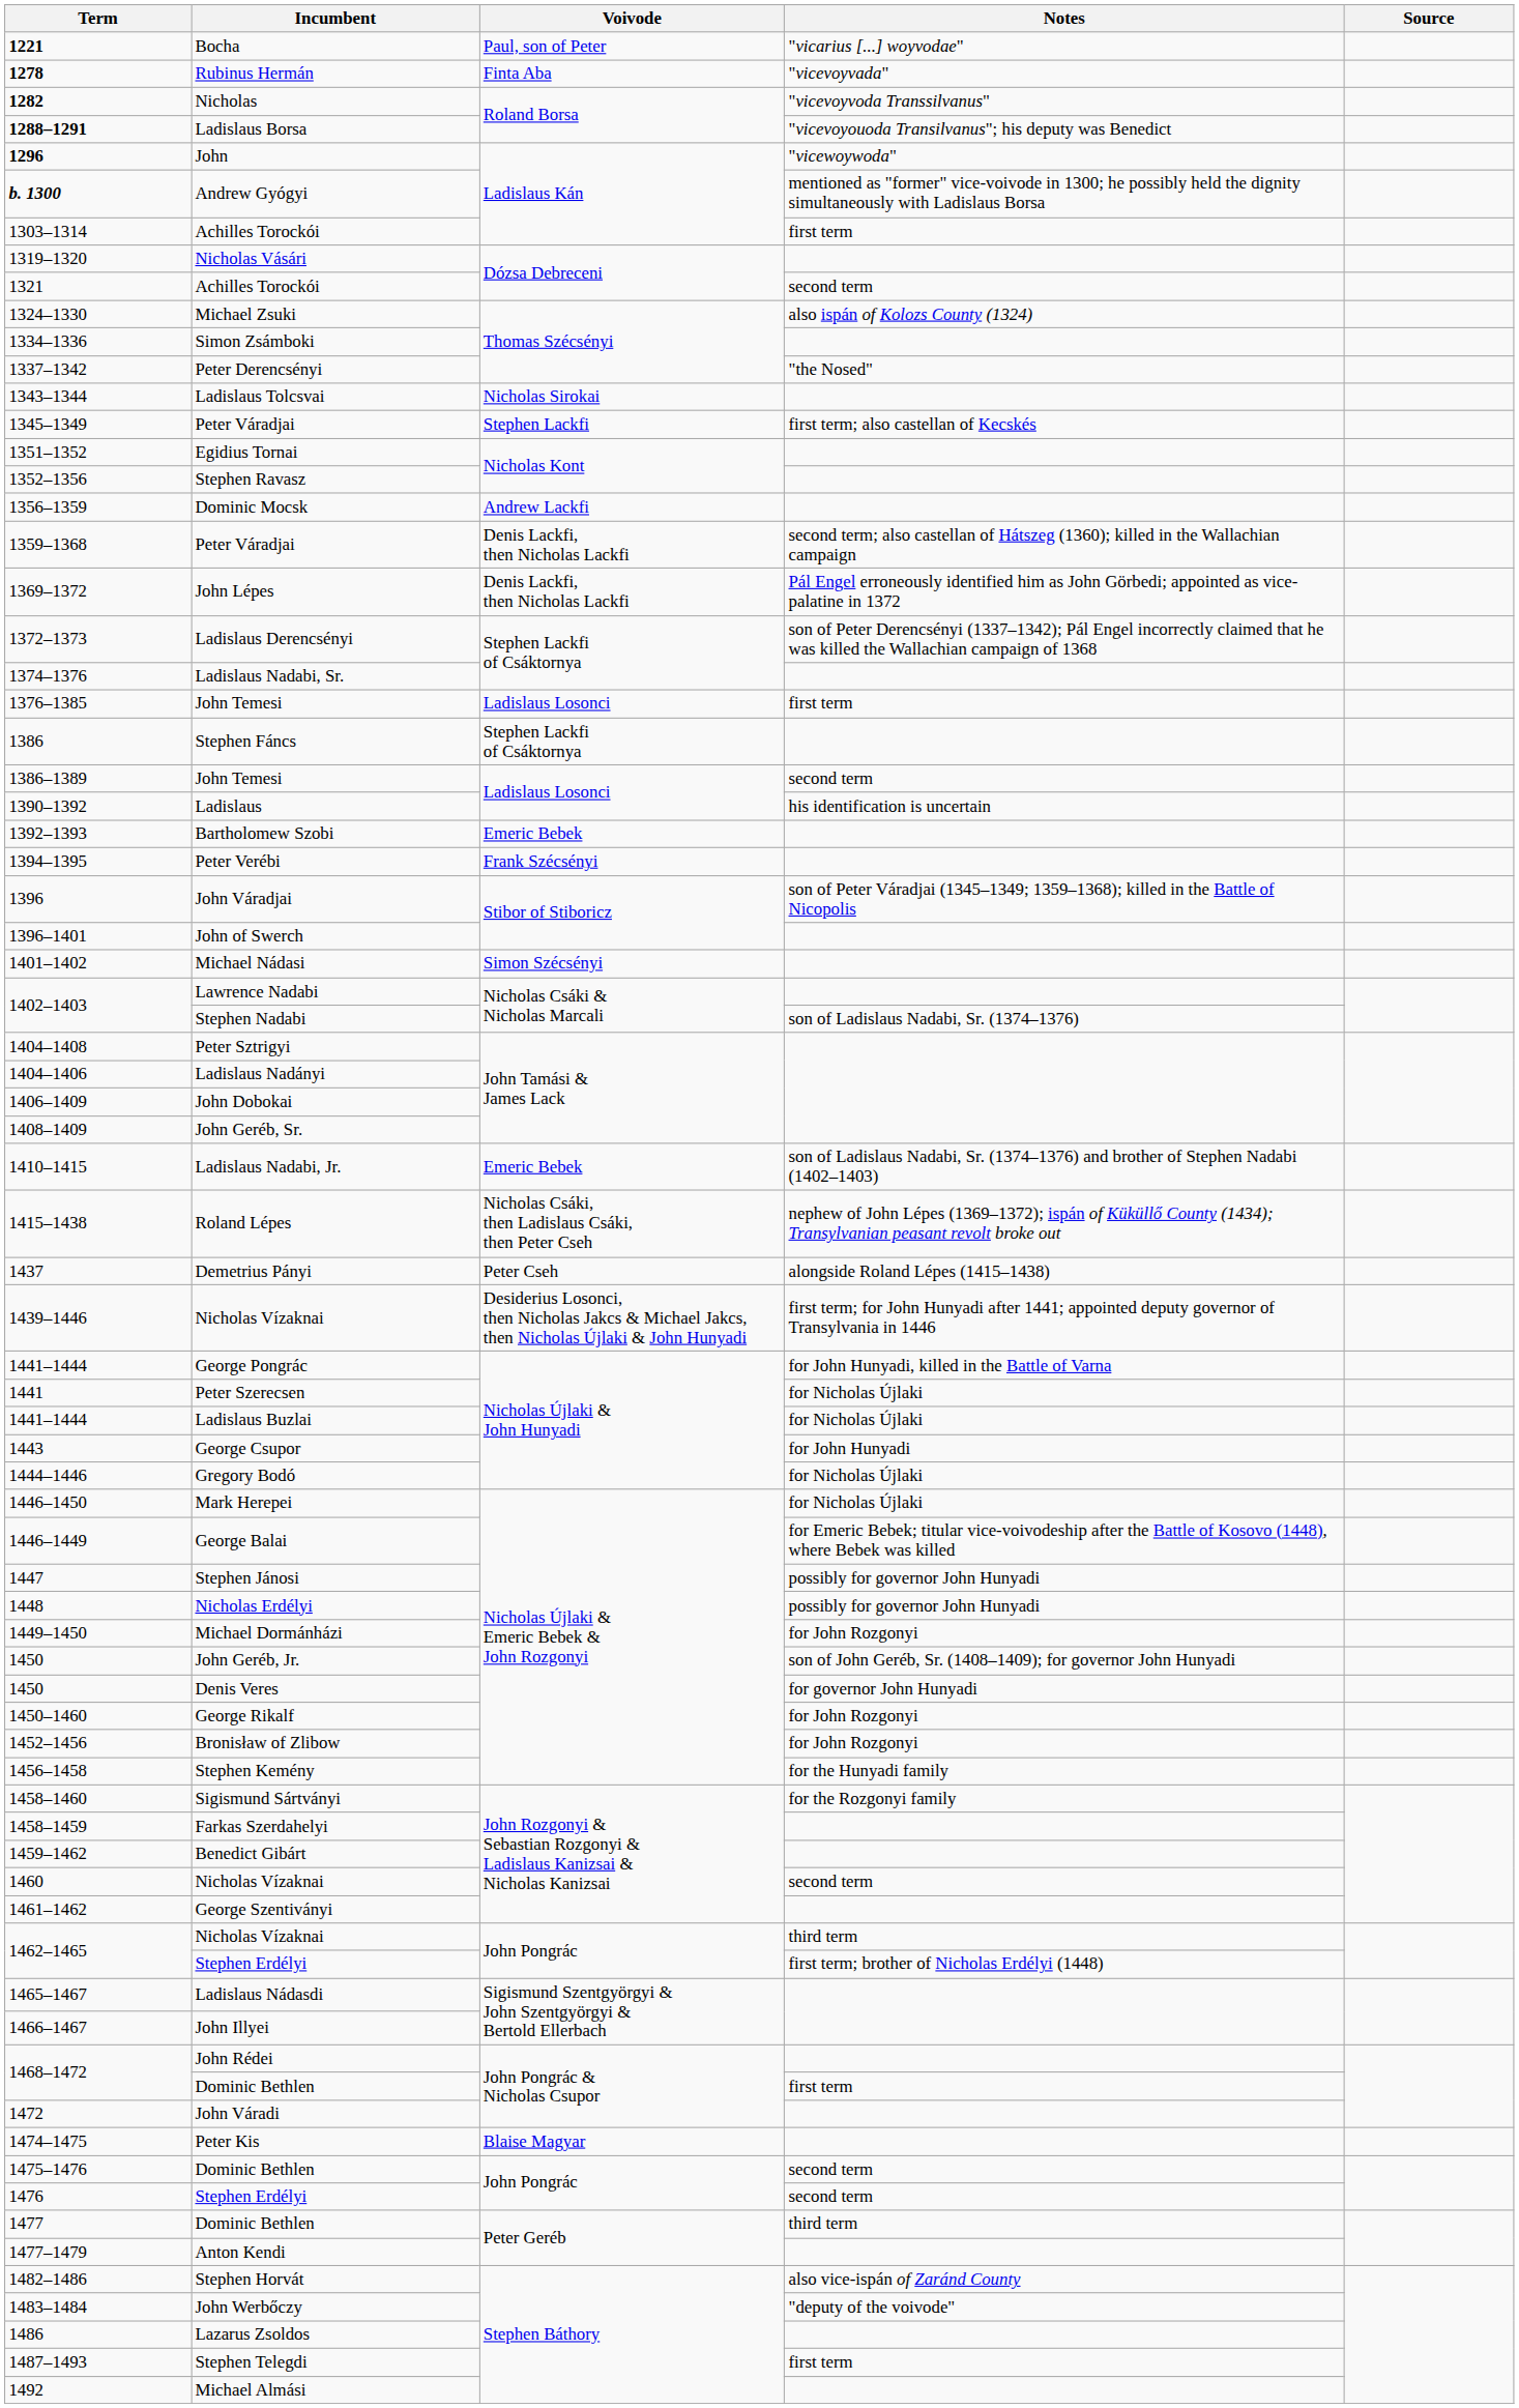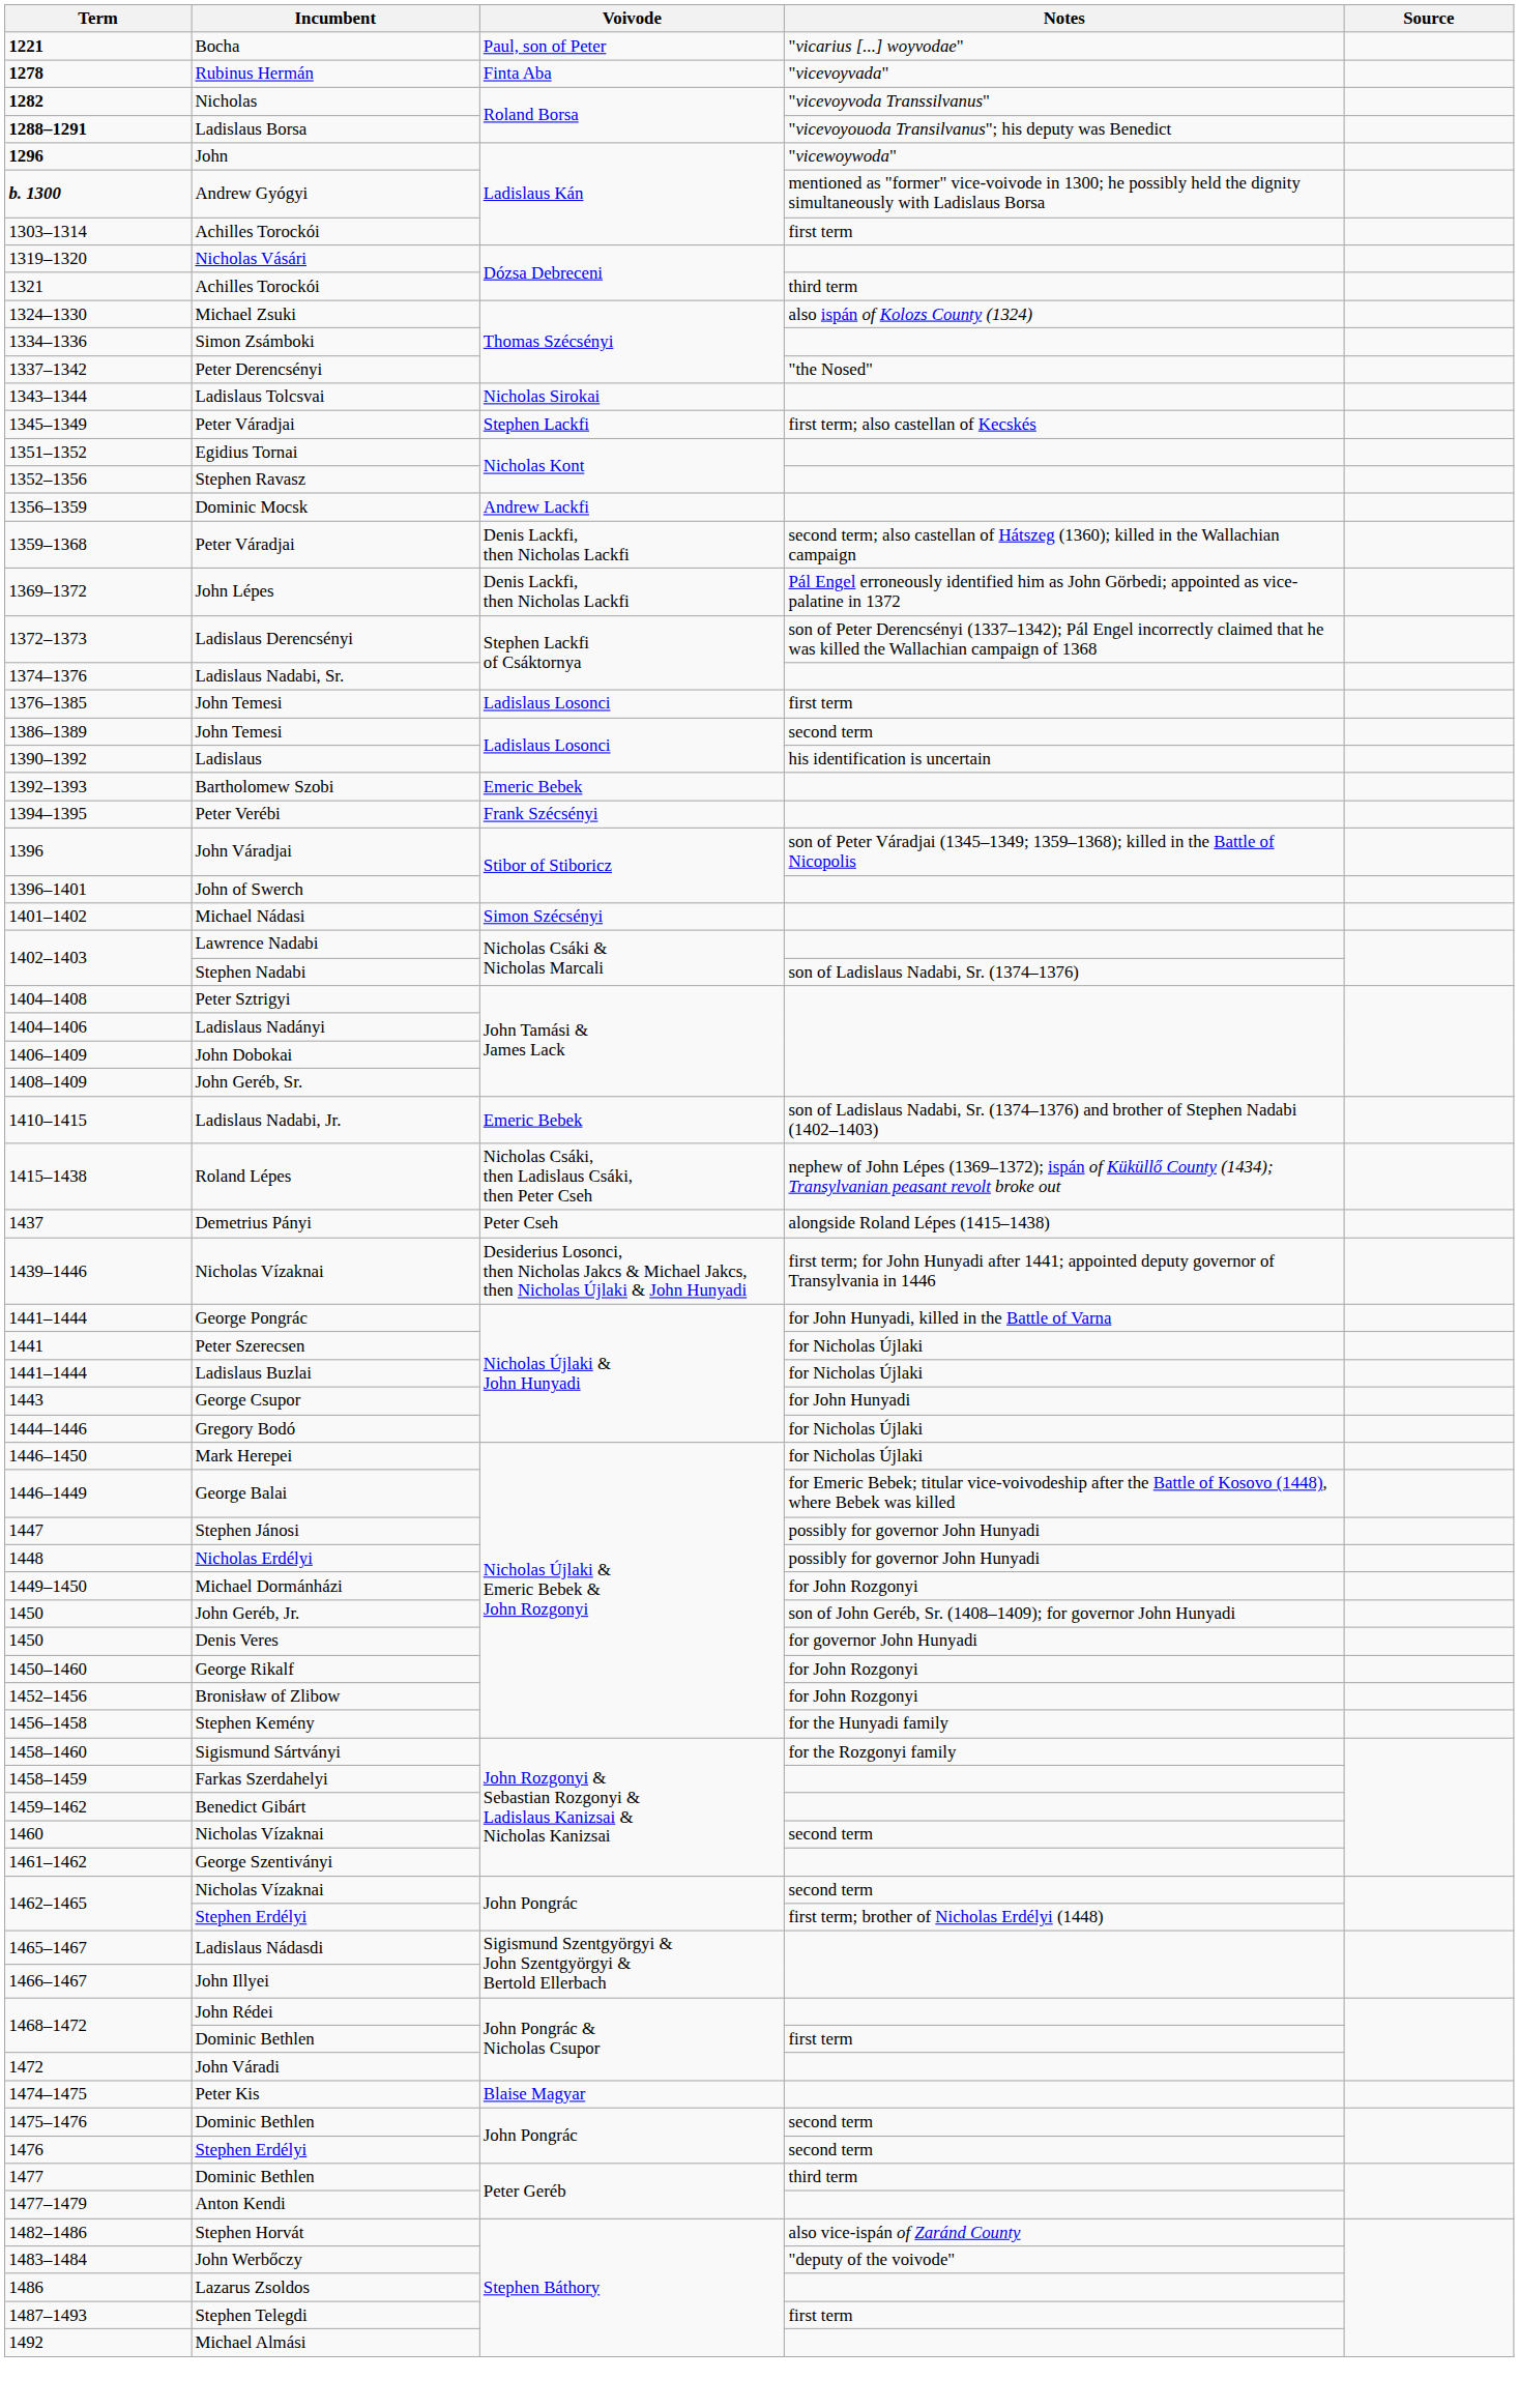1321 | Notes: second term -> third term
- row: 1386 | Stephen Fáncs | Stephen Lackfi of Csáktornya
1462–1465 / Nicholas Vízaknai | Notes: third term -> second term
